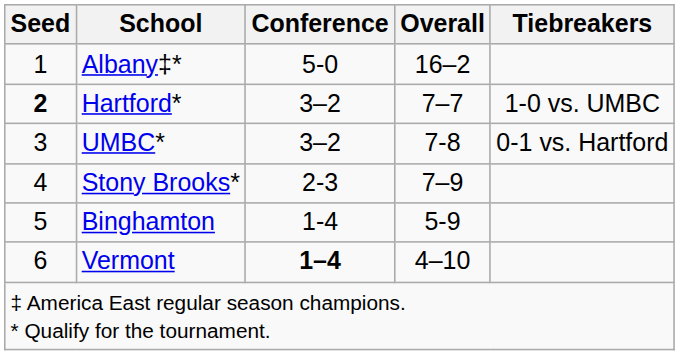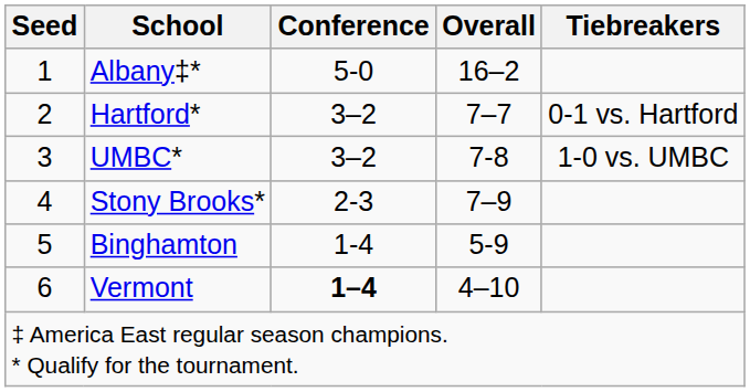Hartford* | Seed: bold -> normal
Hartford* | Tiebreakers: 1-0 vs. UMBC -> 0-1 vs. Hartford
UMBC* | Tiebreakers: 0-1 vs. Hartford -> 1-0 vs. UMBC
